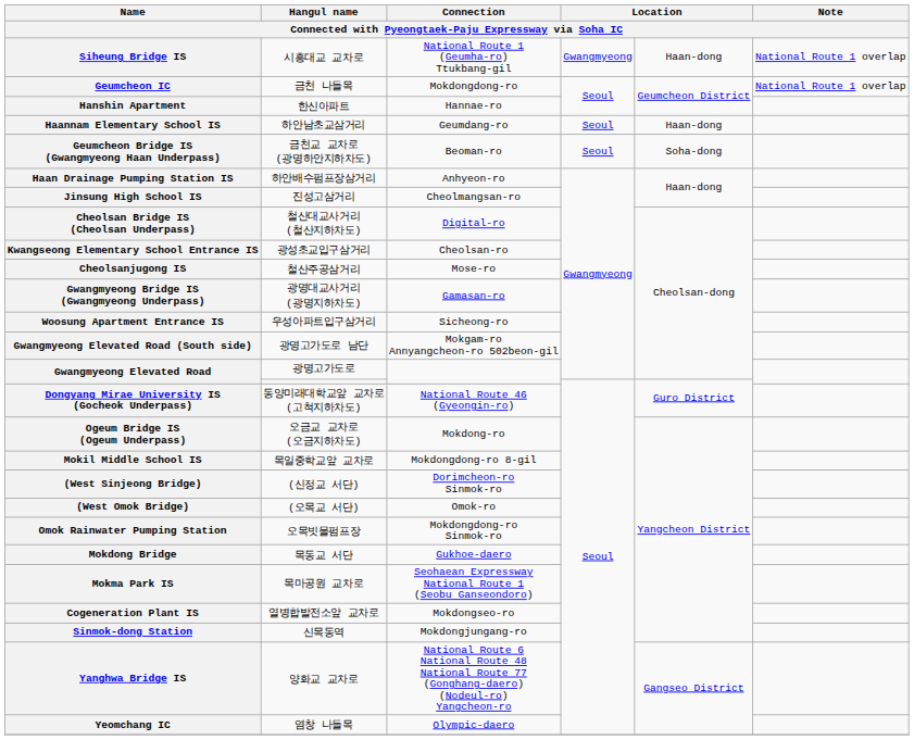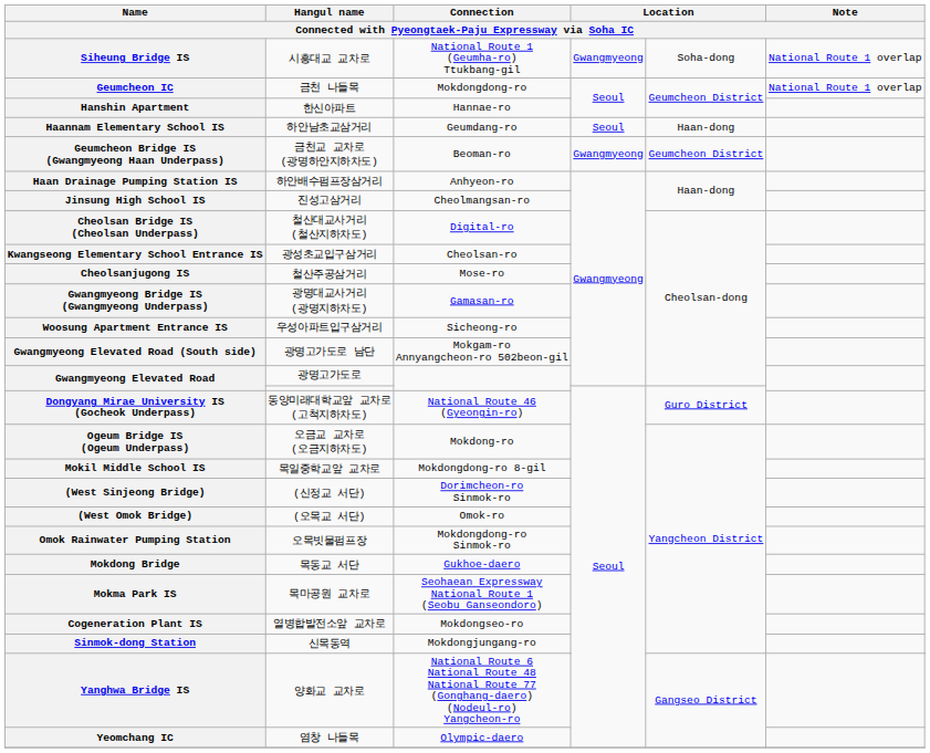Siheung Bridge IS | column 5: Haan-dong -> Soha-dong
Geumcheon Bridge IS (Gwangmyeong Haan Underpass) | column 4: Seoul -> Gwangmyeong
Geumcheon Bridge IS (Gwangmyeong Haan Underpass) | column 5: Soha-dong -> Geumcheon District
